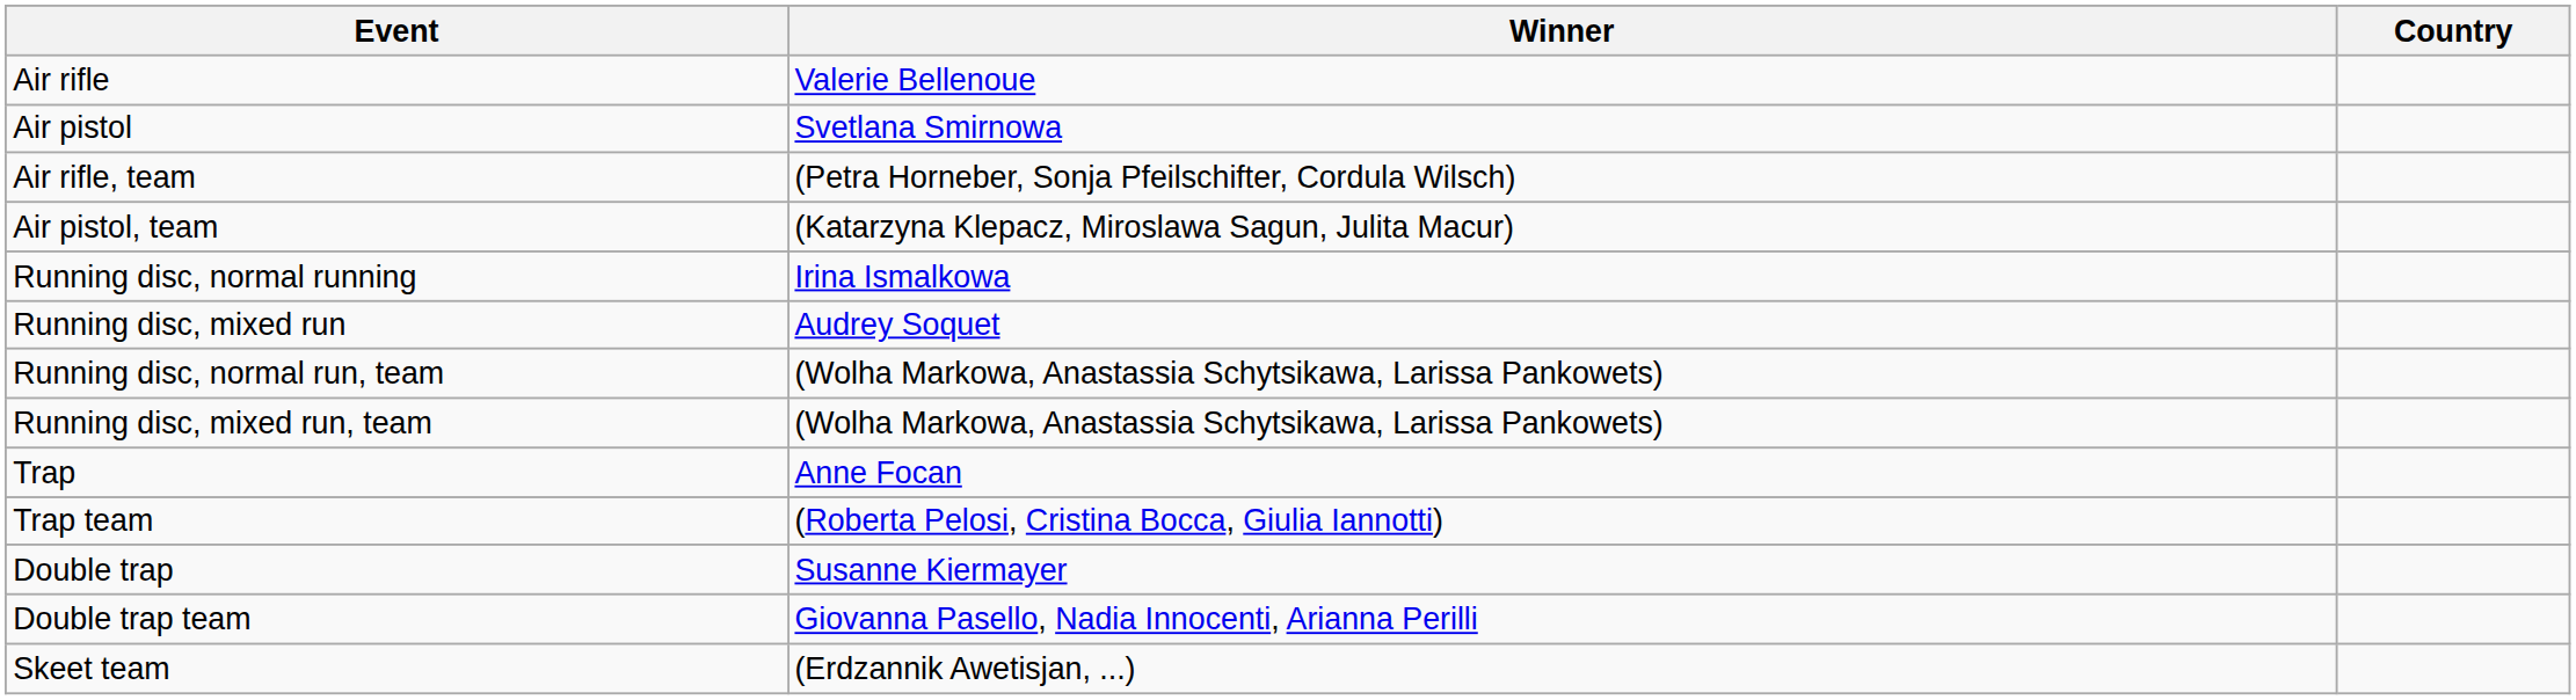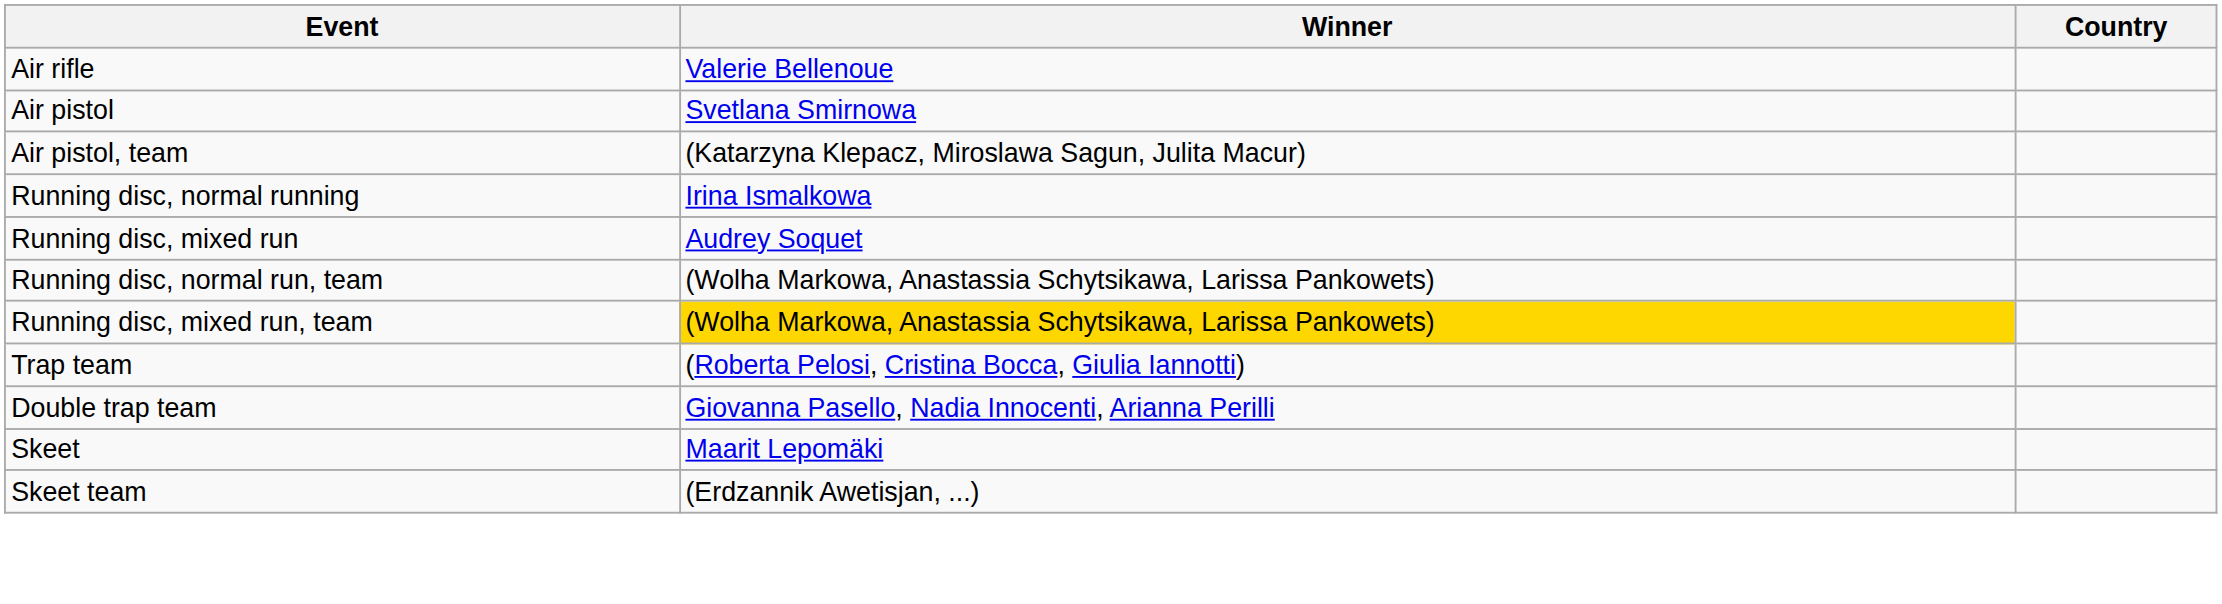- row: Air rifle, team | (Petra Horneber, Sonja Pfeilschifter, Cordula Wilsch)
Running disc, mixed run, team | Winner: no background -> gold background
- row: Trap | Anne Focan
- row: Double trap | Susanne Kiermayer
+ row: Skeet | Maarit Lepomäki
